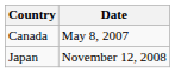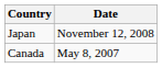rows swapped: Canada <-> Japan
